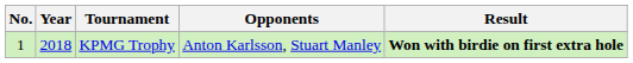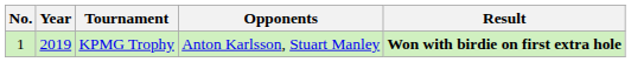KPMG Trophy | Year: 2018 -> 2019
